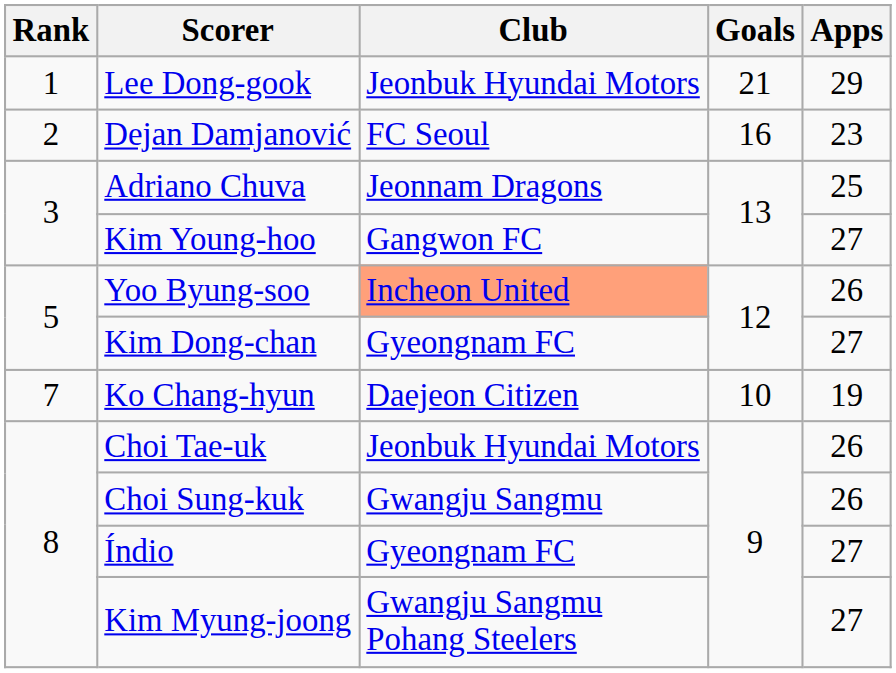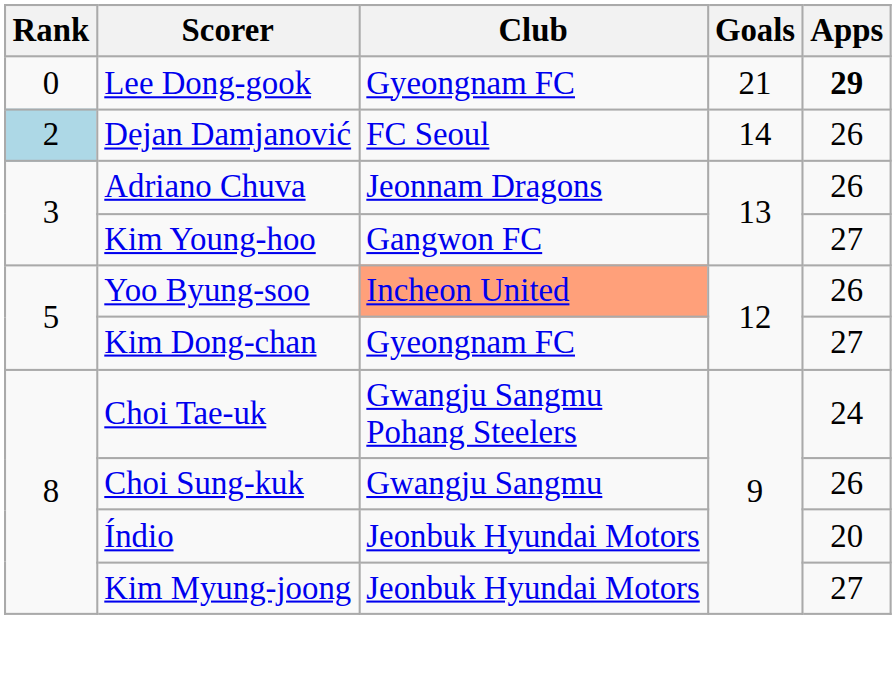Lee Dong-gook | Rank: 1 -> 0
Lee Dong-gook | Club: Jeonbuk Hyundai Motors -> Gyeongnam FC
Lee Dong-gook | Apps: normal -> bold
Dejan Damjanović | Rank: no background -> lightblue background
Dejan Damjanović | Goals: 16 -> 14
Dejan Damjanović | Apps: 23 -> 26
Adriano Chuva | Apps: 25 -> 26
- row: 7 | Ko Chang-hyun | Daejeon Citizen | 10 | 19
Choi Tae-uk | Club: Jeonbuk Hyundai Motors -> Gwangju Sangmu Pohang Steelers
Choi Tae-uk | Apps: 26 -> 24
Índio | Club: Gyeongnam FC -> Jeonbuk Hyundai Motors
Índio | Apps: 27 -> 20
Kim Myung-joong | Club: Gwangju Sangmu Pohang Steelers -> Jeonbuk Hyundai Motors
